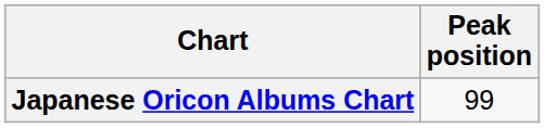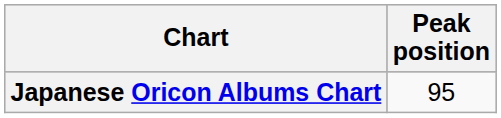Japanese Oricon Albums Chart | Peak position: 99 -> 95
